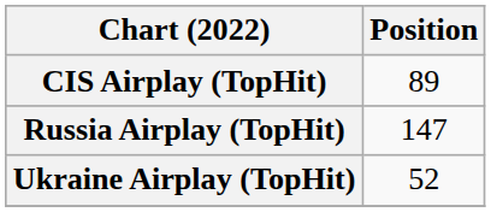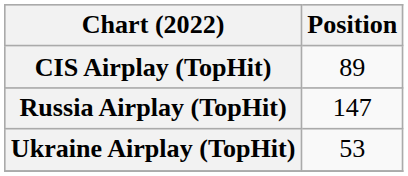Ukraine Airplay (TopHit) | Position: 52 -> 53
